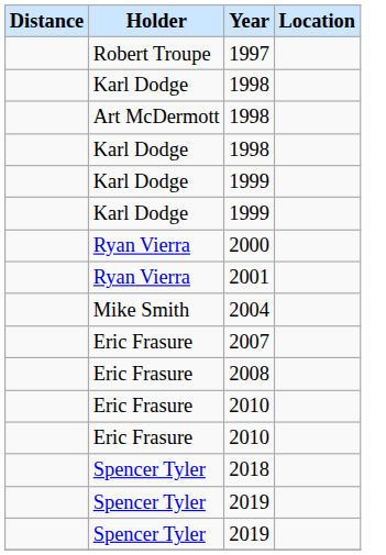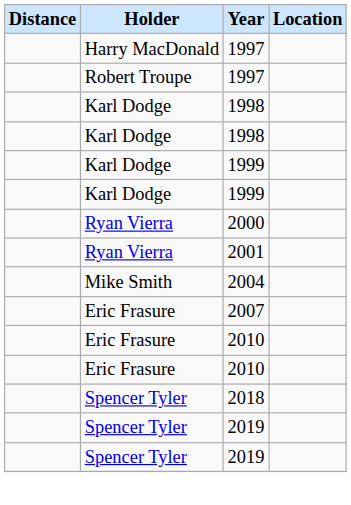+ row: Harry MacDonald | 1997
- row: Art McDermott | 1998
- row: Eric Frasure | 2008
